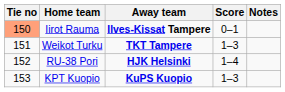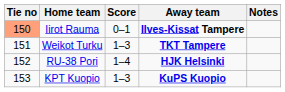columns swapped: Score <-> Away team
